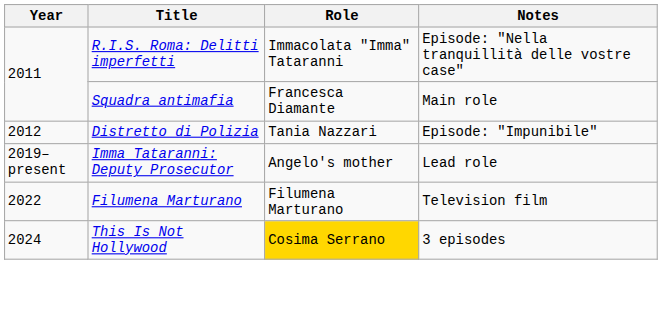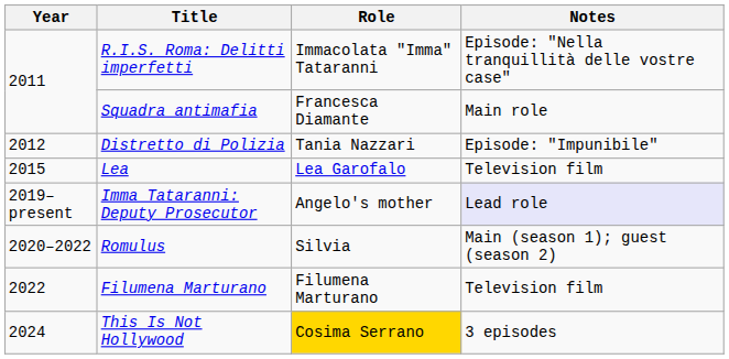+ row: 2015 | Lea | Lea Garofalo | Television film
Imma Tataranni: Deputy Prosecutor | Notes: no background -> lavender background
+ row: 2020–2022 | Romulus | Silvia | Main (season 1); guest (season 2)
